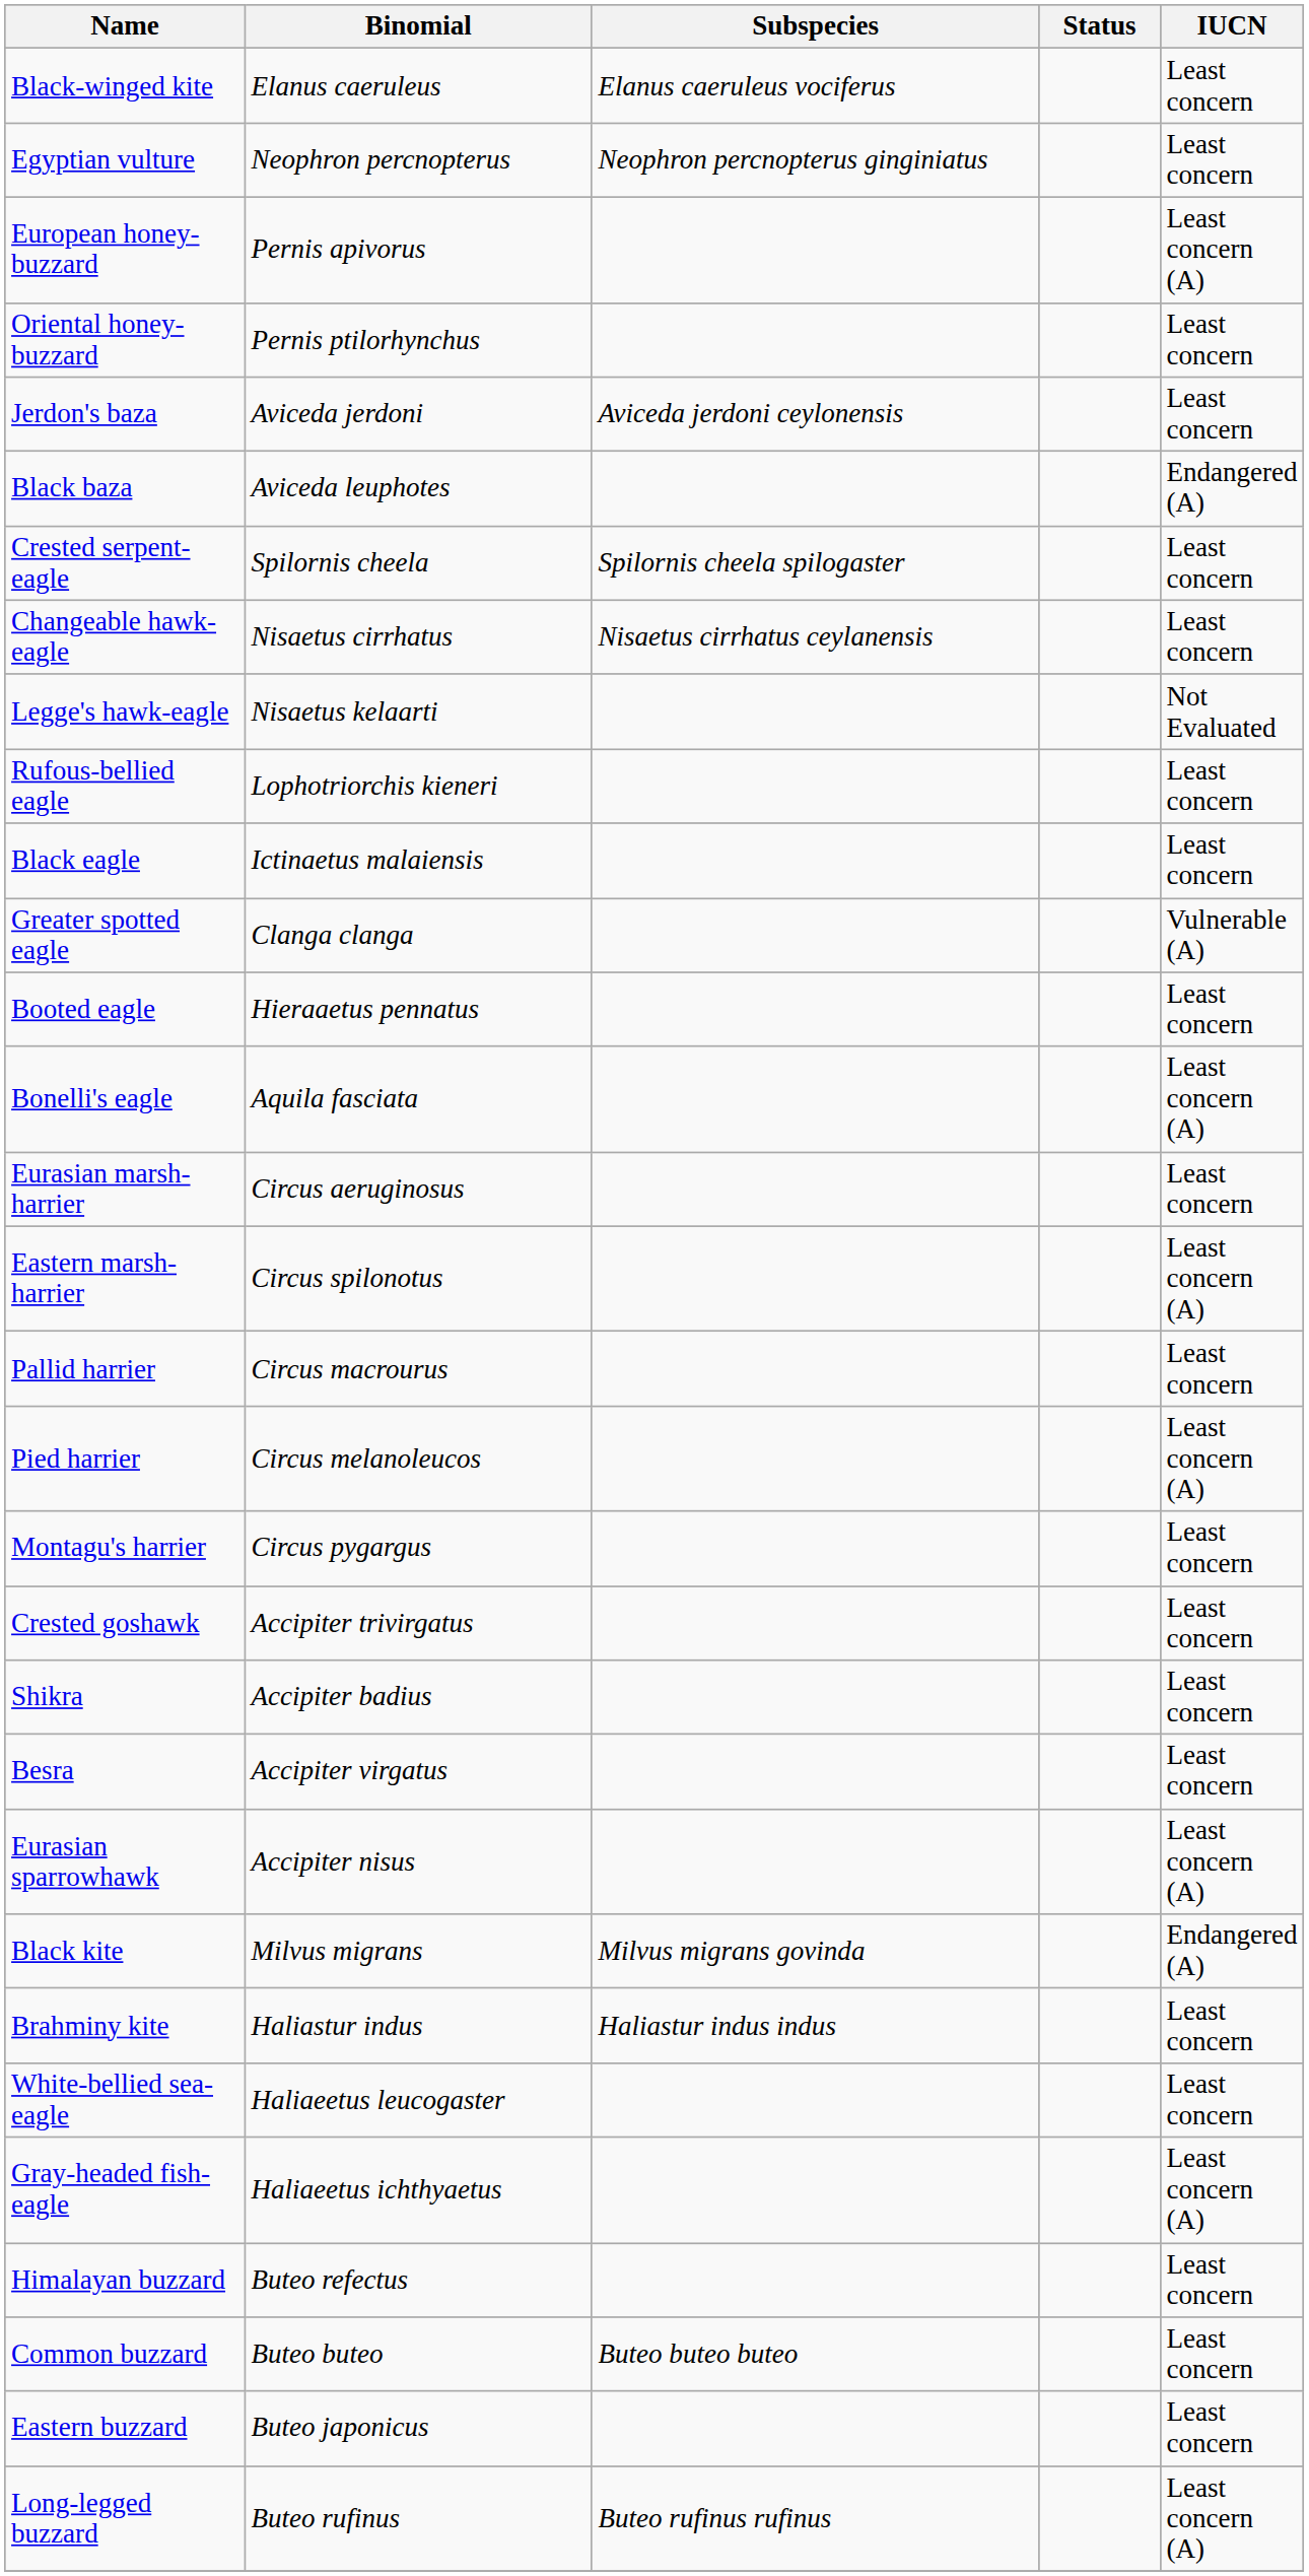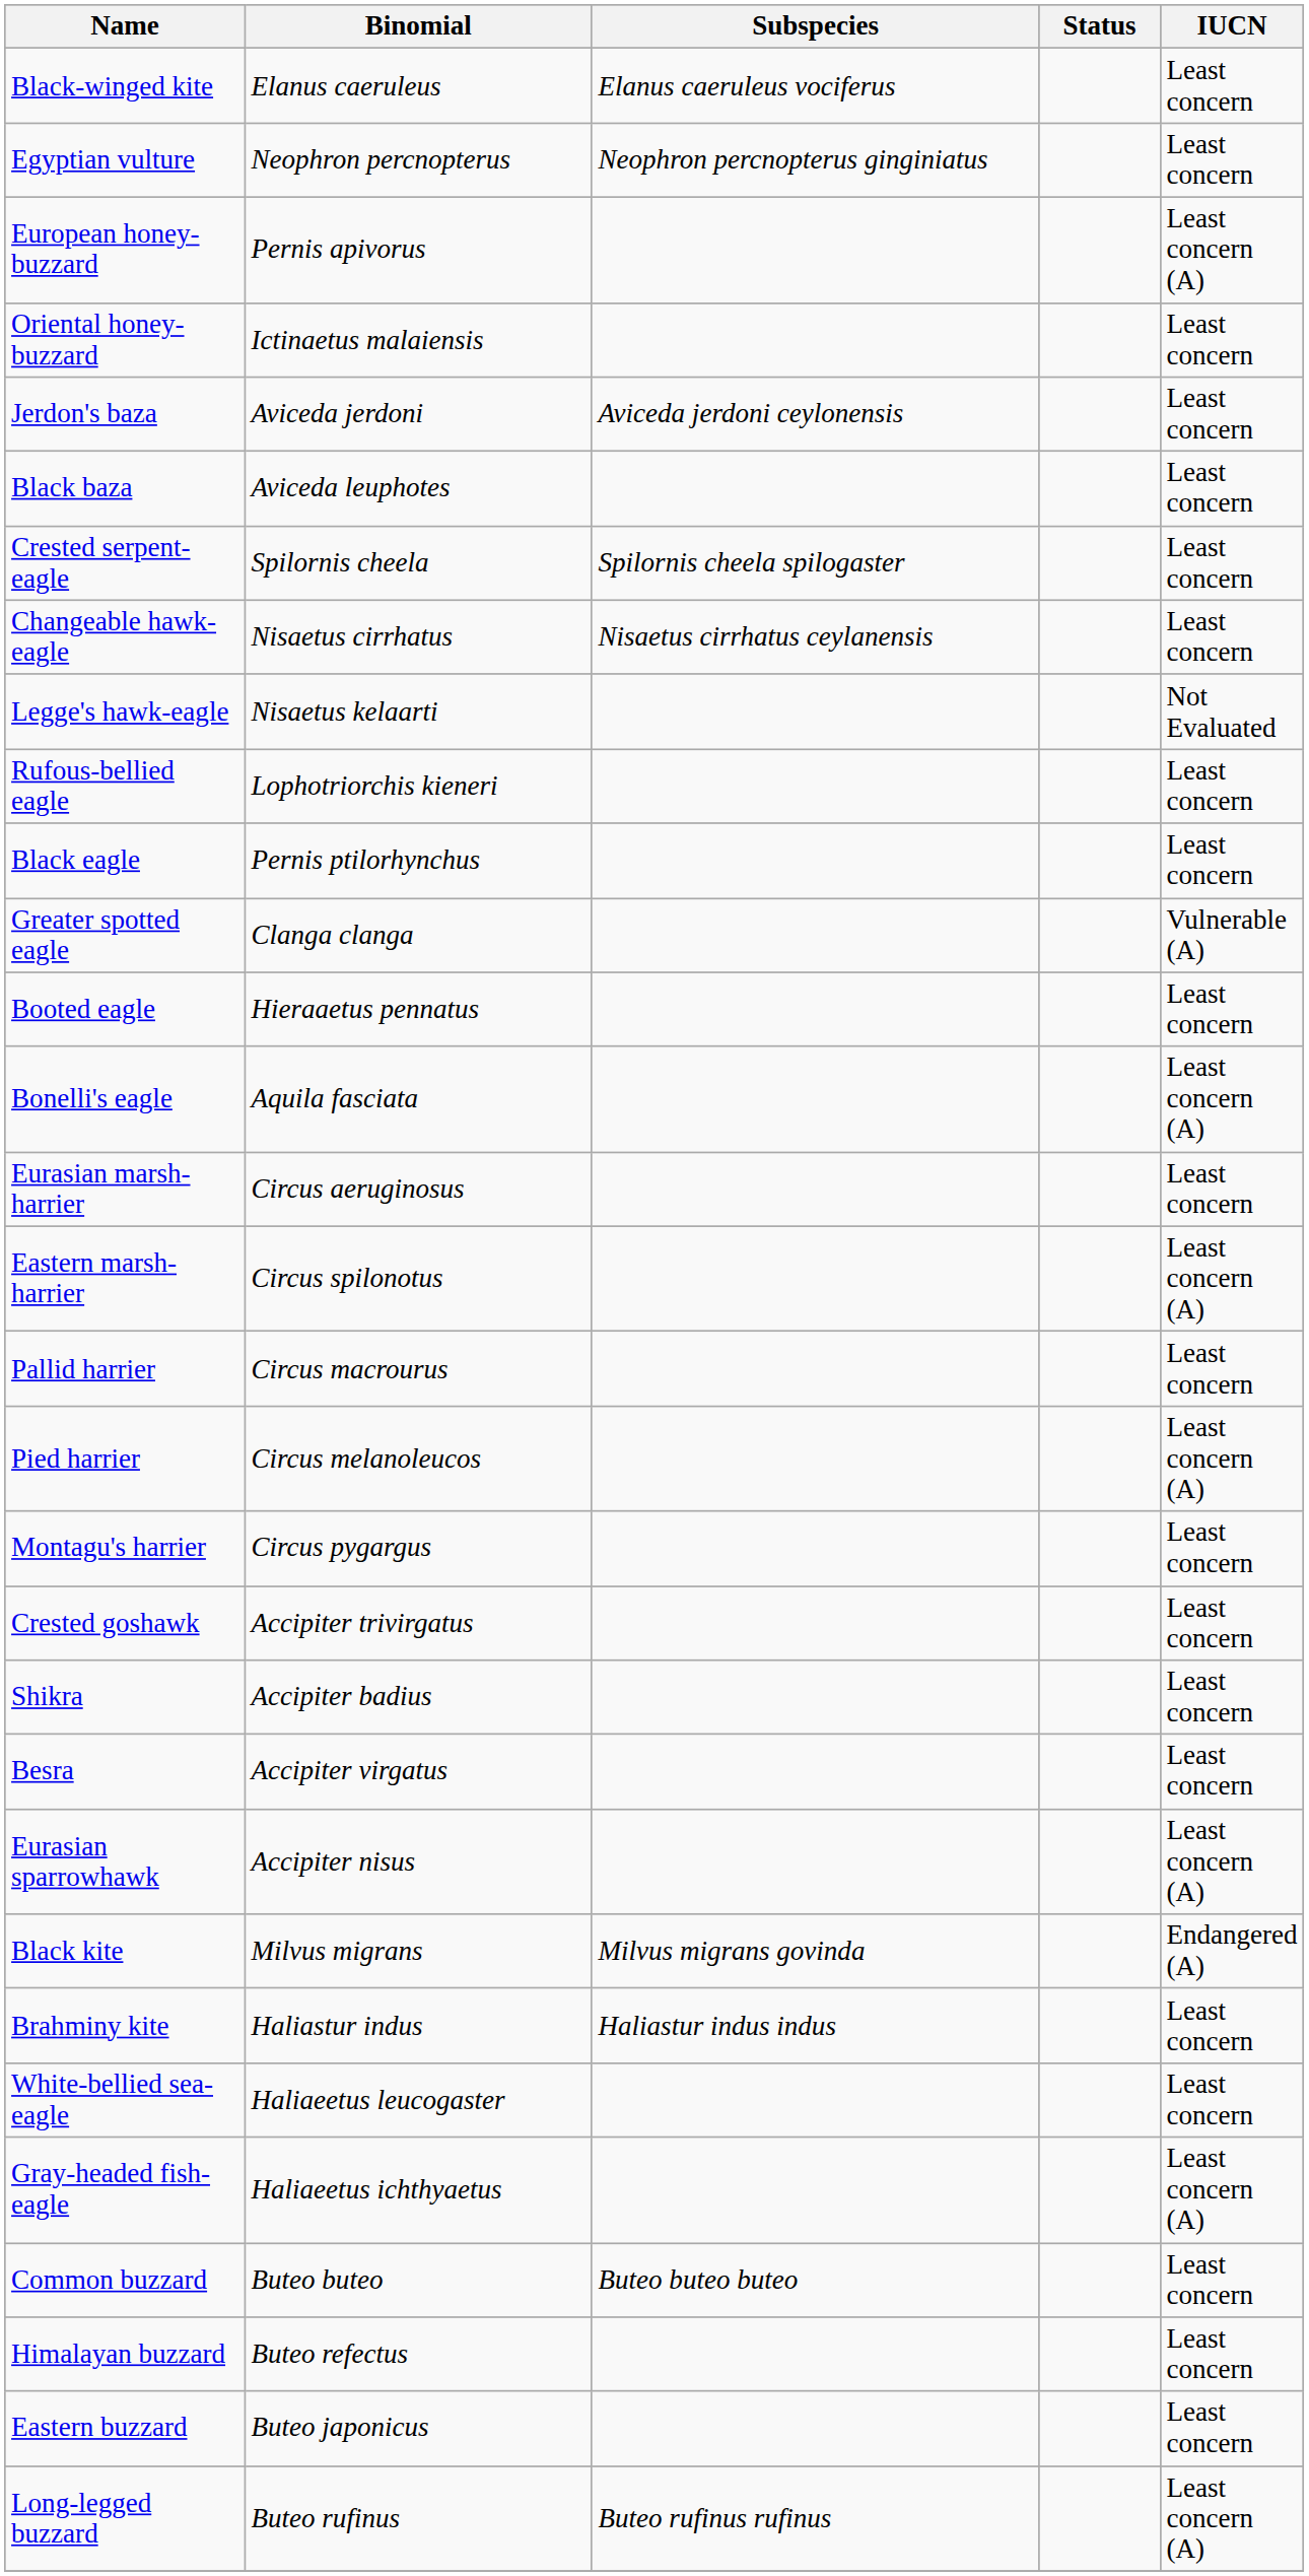Oriental honey-buzzard | Binomial: Pernis ptilorhynchus -> Ictinaetus malaiensis
Black baza | IUCN: Endangered (A) -> Least concern
Black eagle | Binomial: Ictinaetus malaiensis -> Pernis ptilorhynchus
rows swapped: Common buzzard <-> Himalayan buzzard
